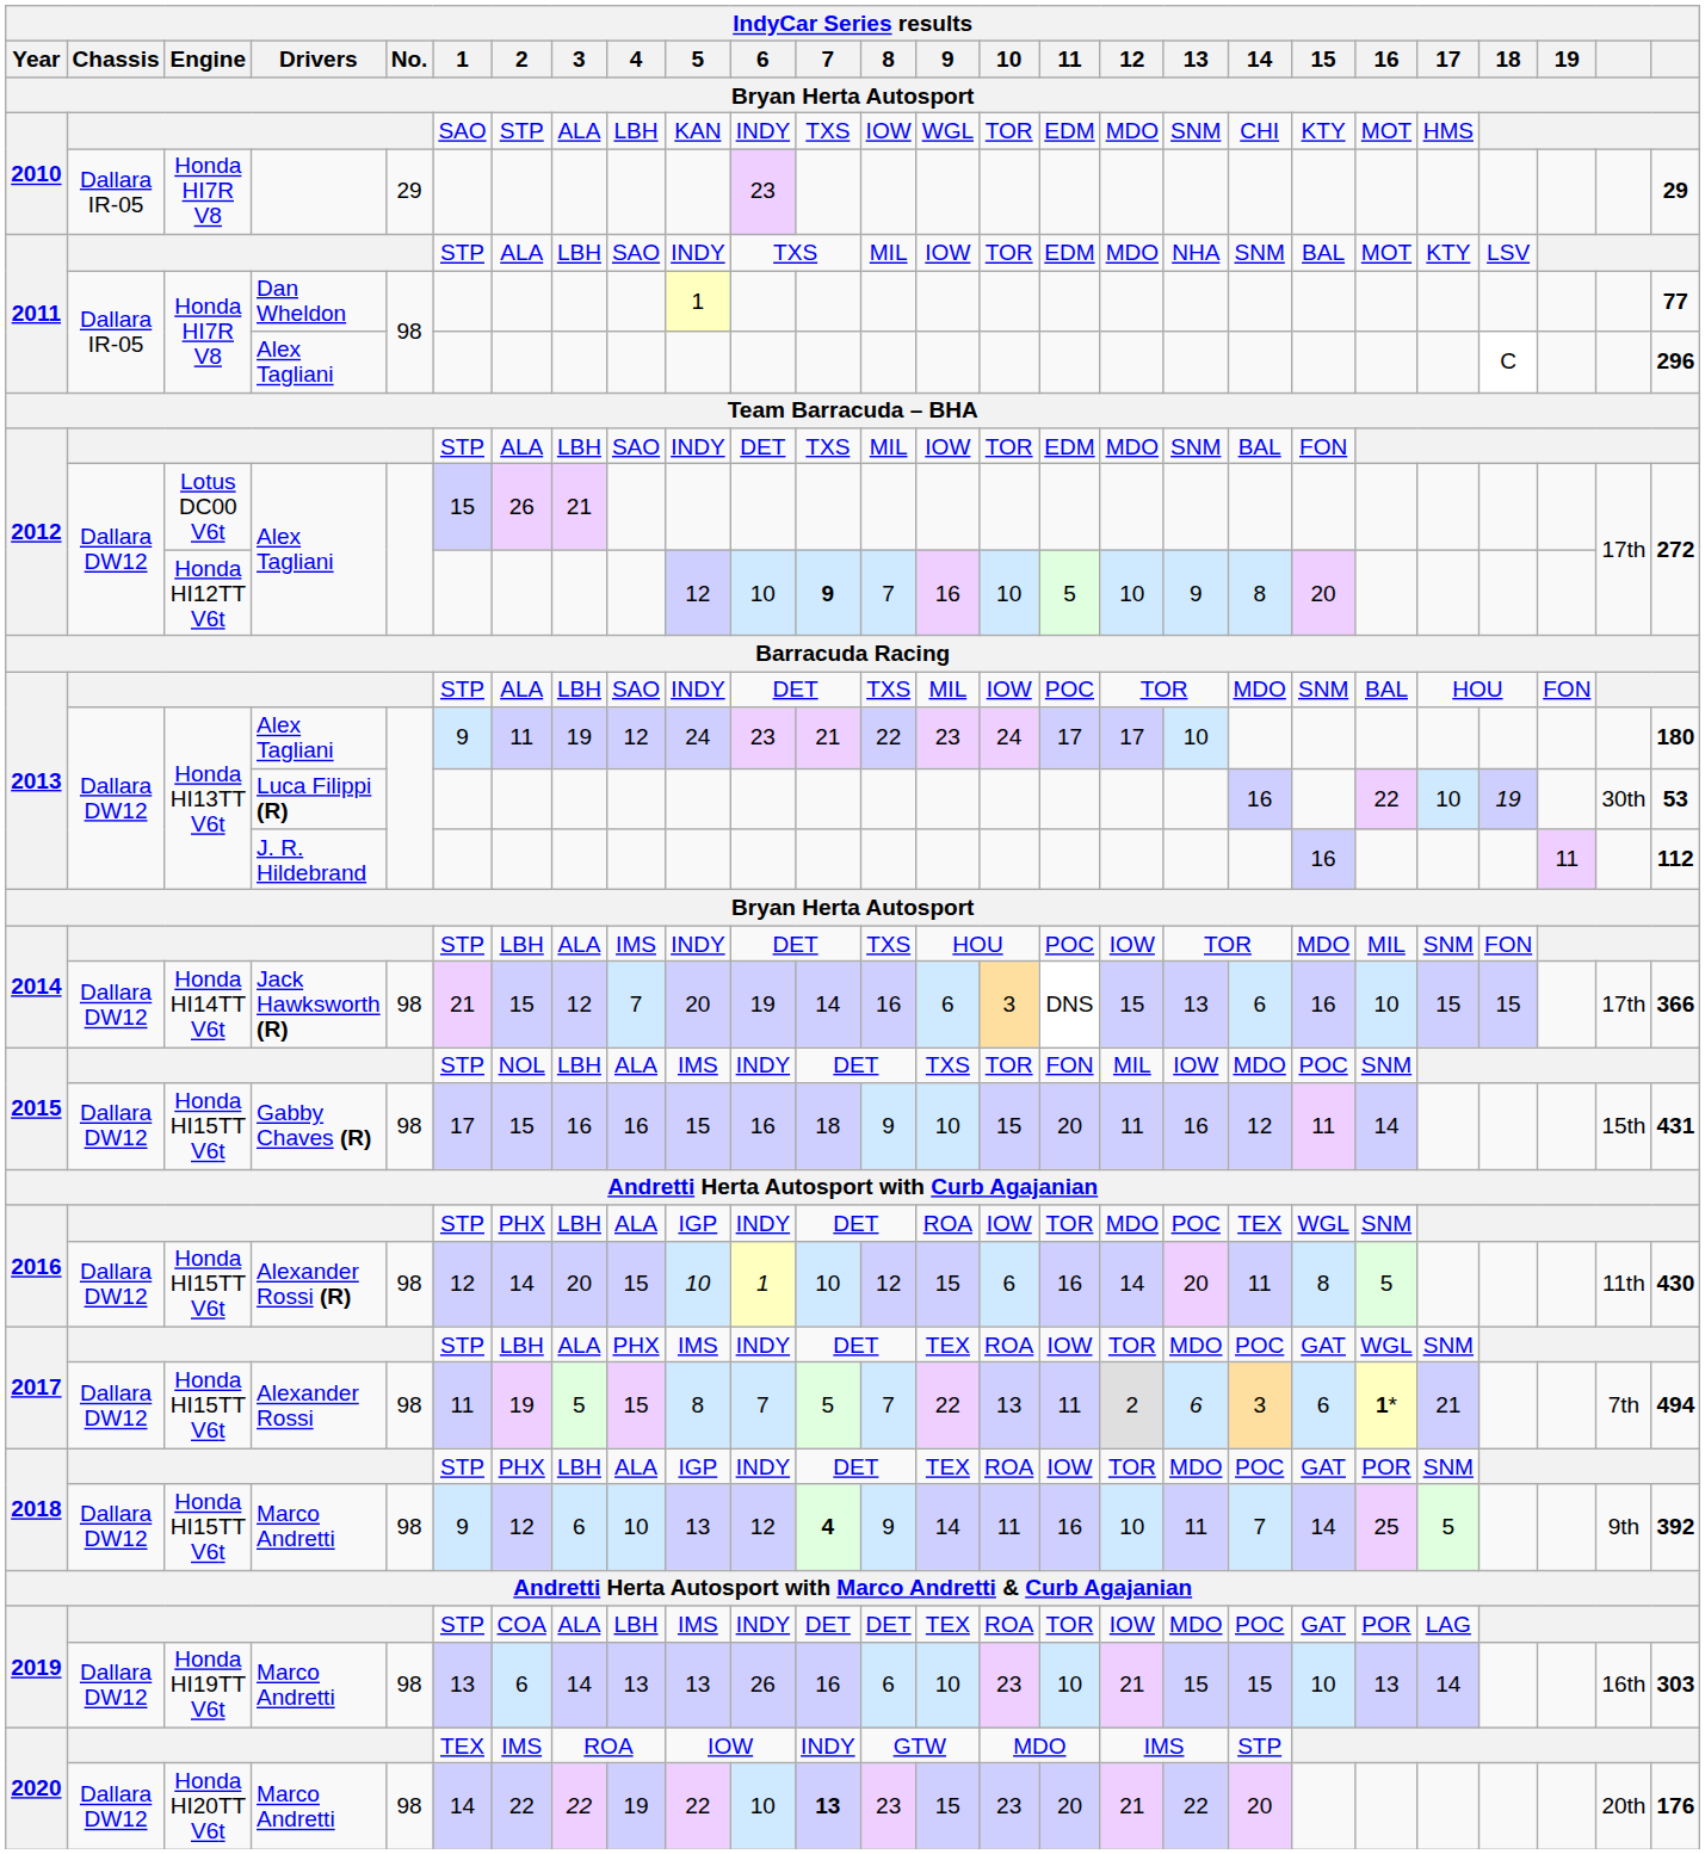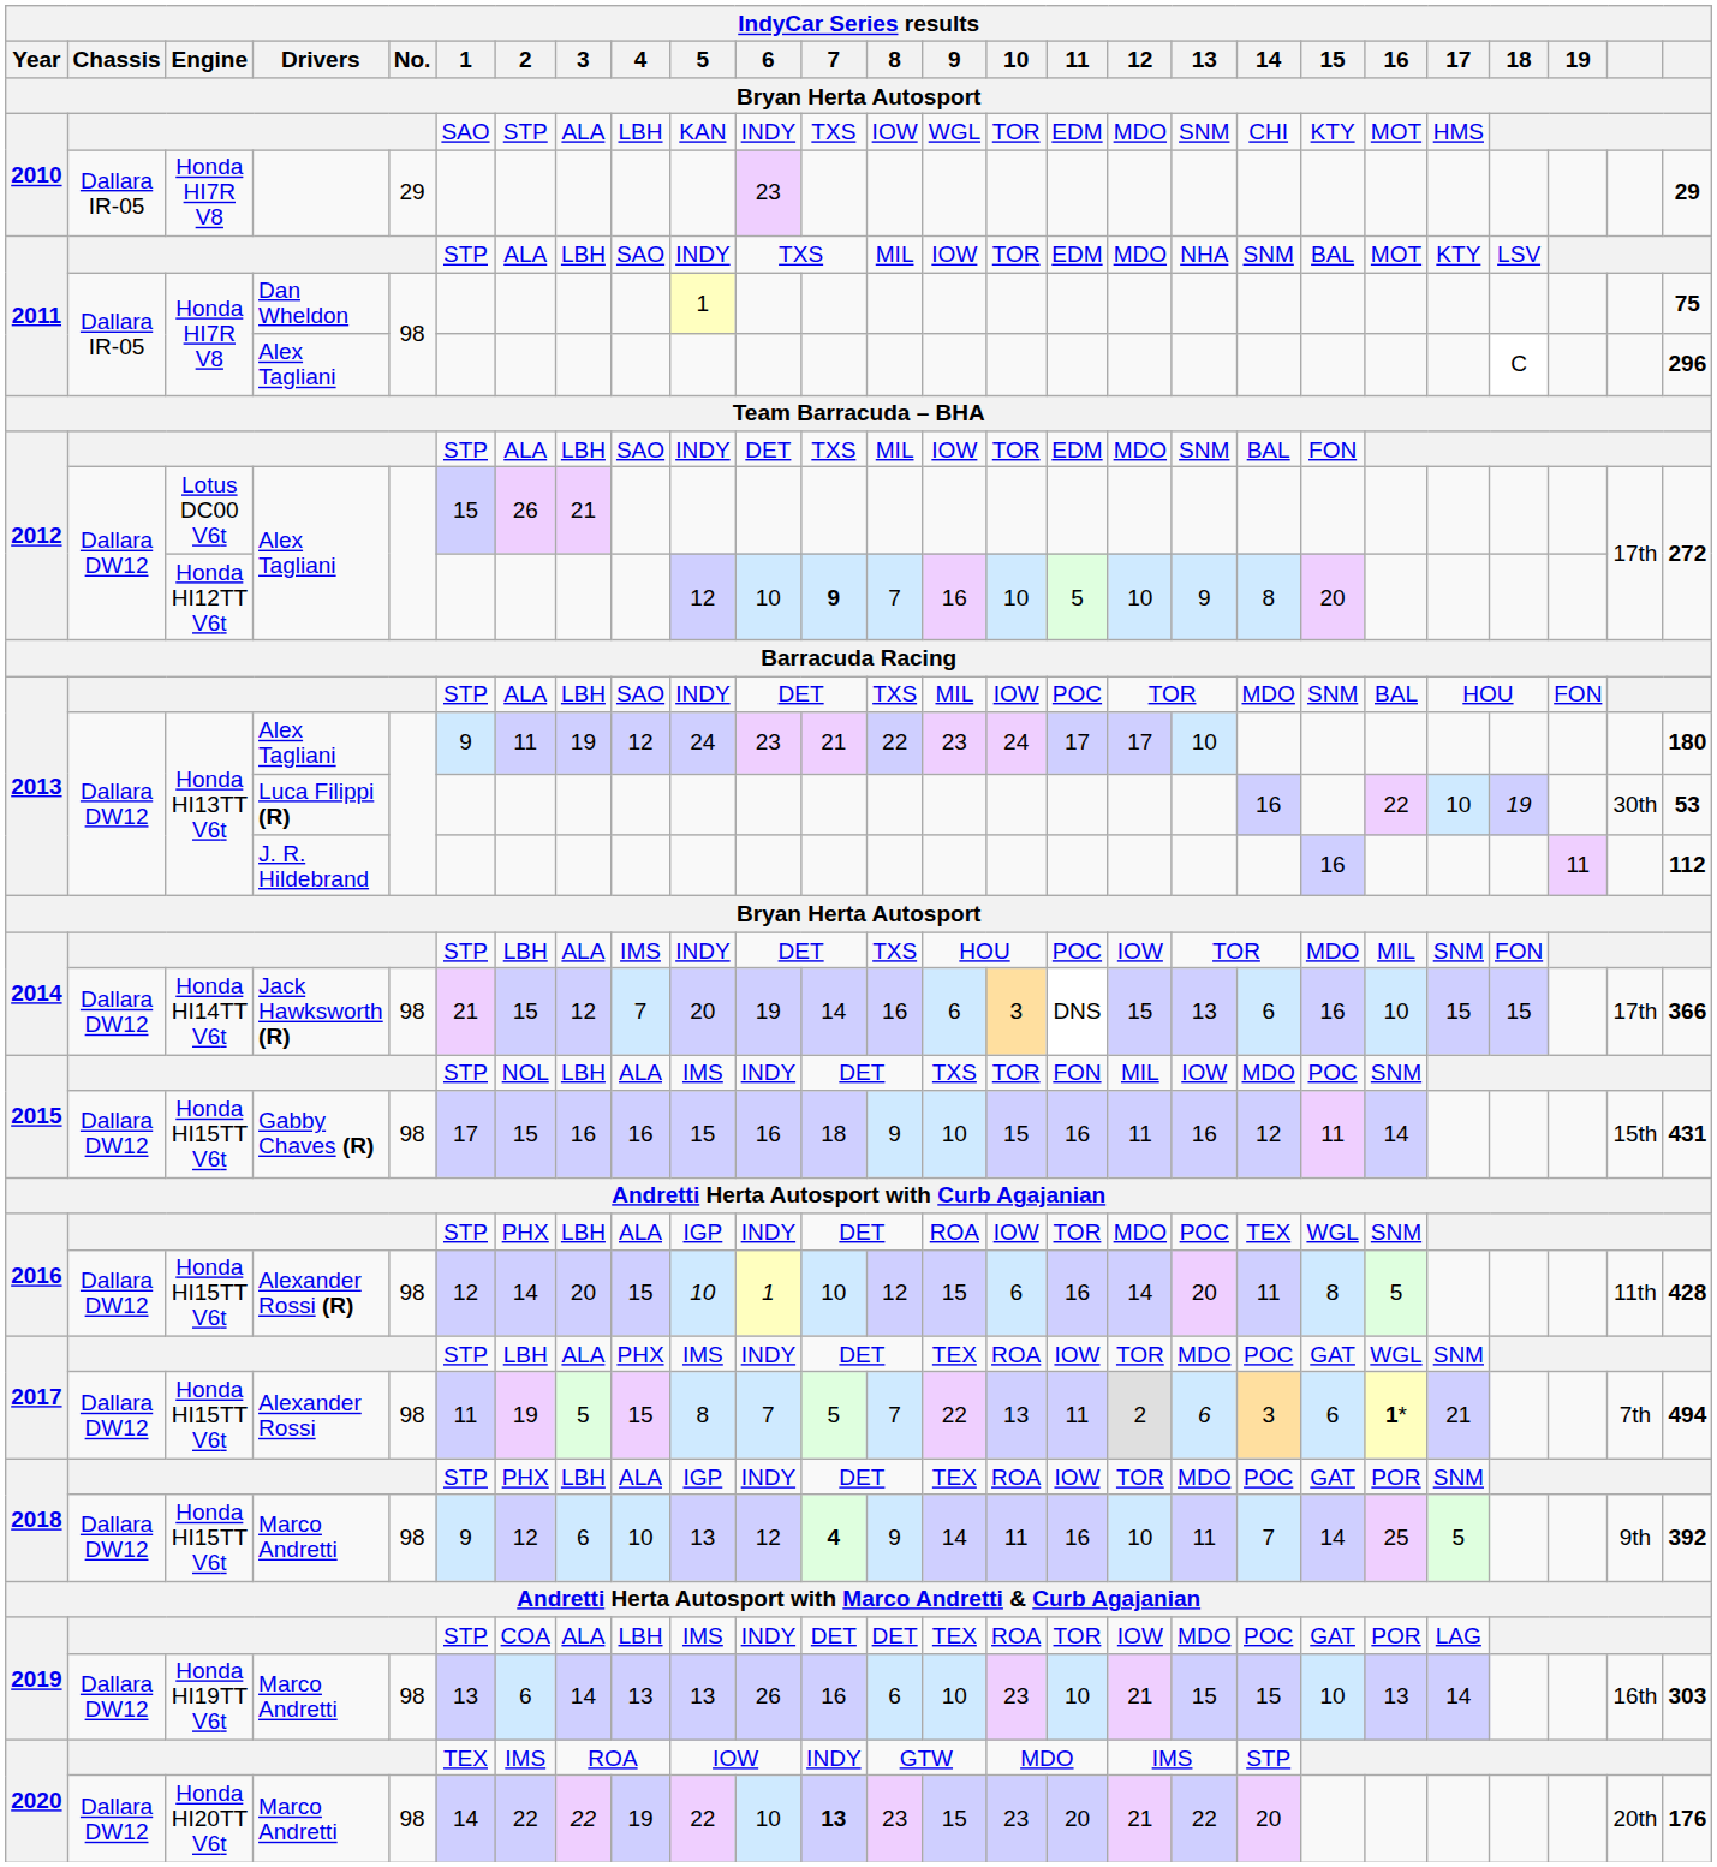2011 / Dan Wheldon | column 26: 77 -> 75
2015 / Gabby Chaves (R) | IndyCar Series results / 11 / Bryan Herta Autosport: 20 -> 16
2016 / Alexander Rossi (R) | column 26: 430 -> 428
